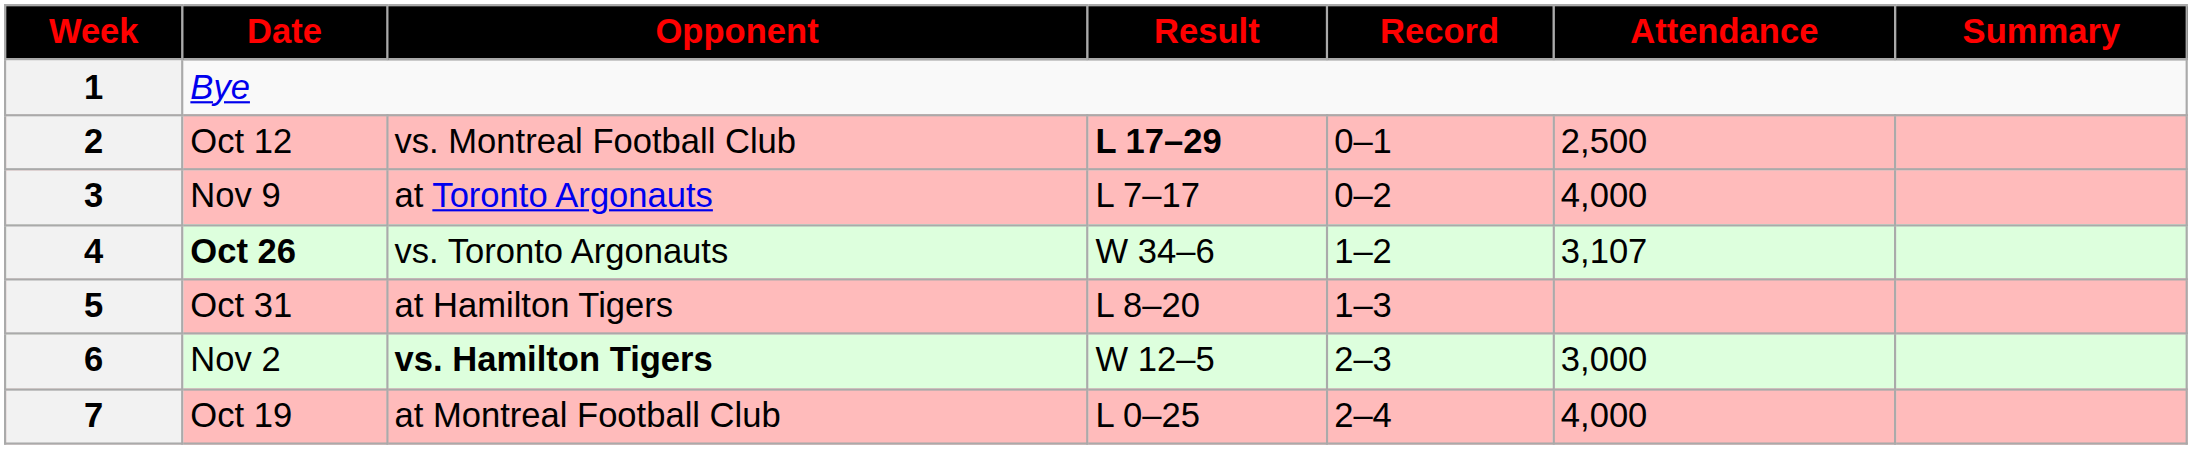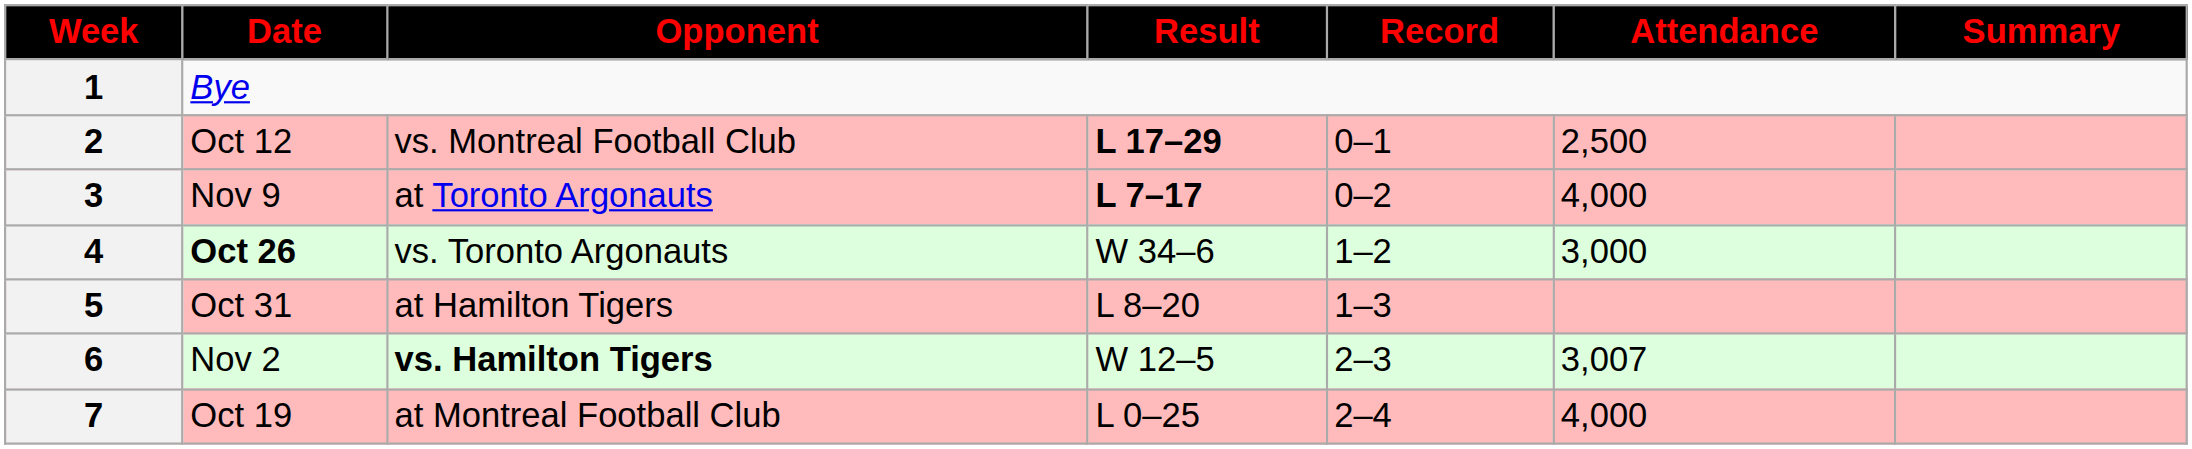3 | Result: normal -> bold
4 | Attendance: 3,107 -> 3,000
6 | Attendance: 3,000 -> 3,007
